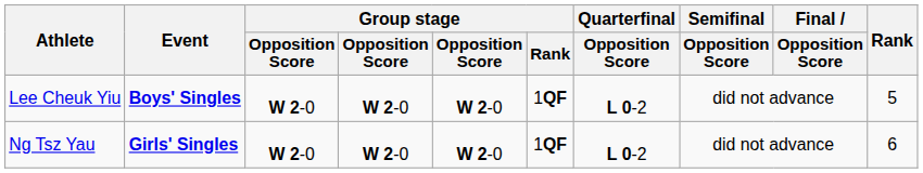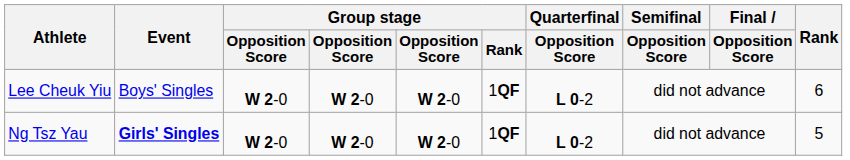Lee Cheuk Yiu | Event: bold -> normal
Lee Cheuk Yiu | Rank: 5 -> 6
Ng Tsz Yau | Rank: 6 -> 5
